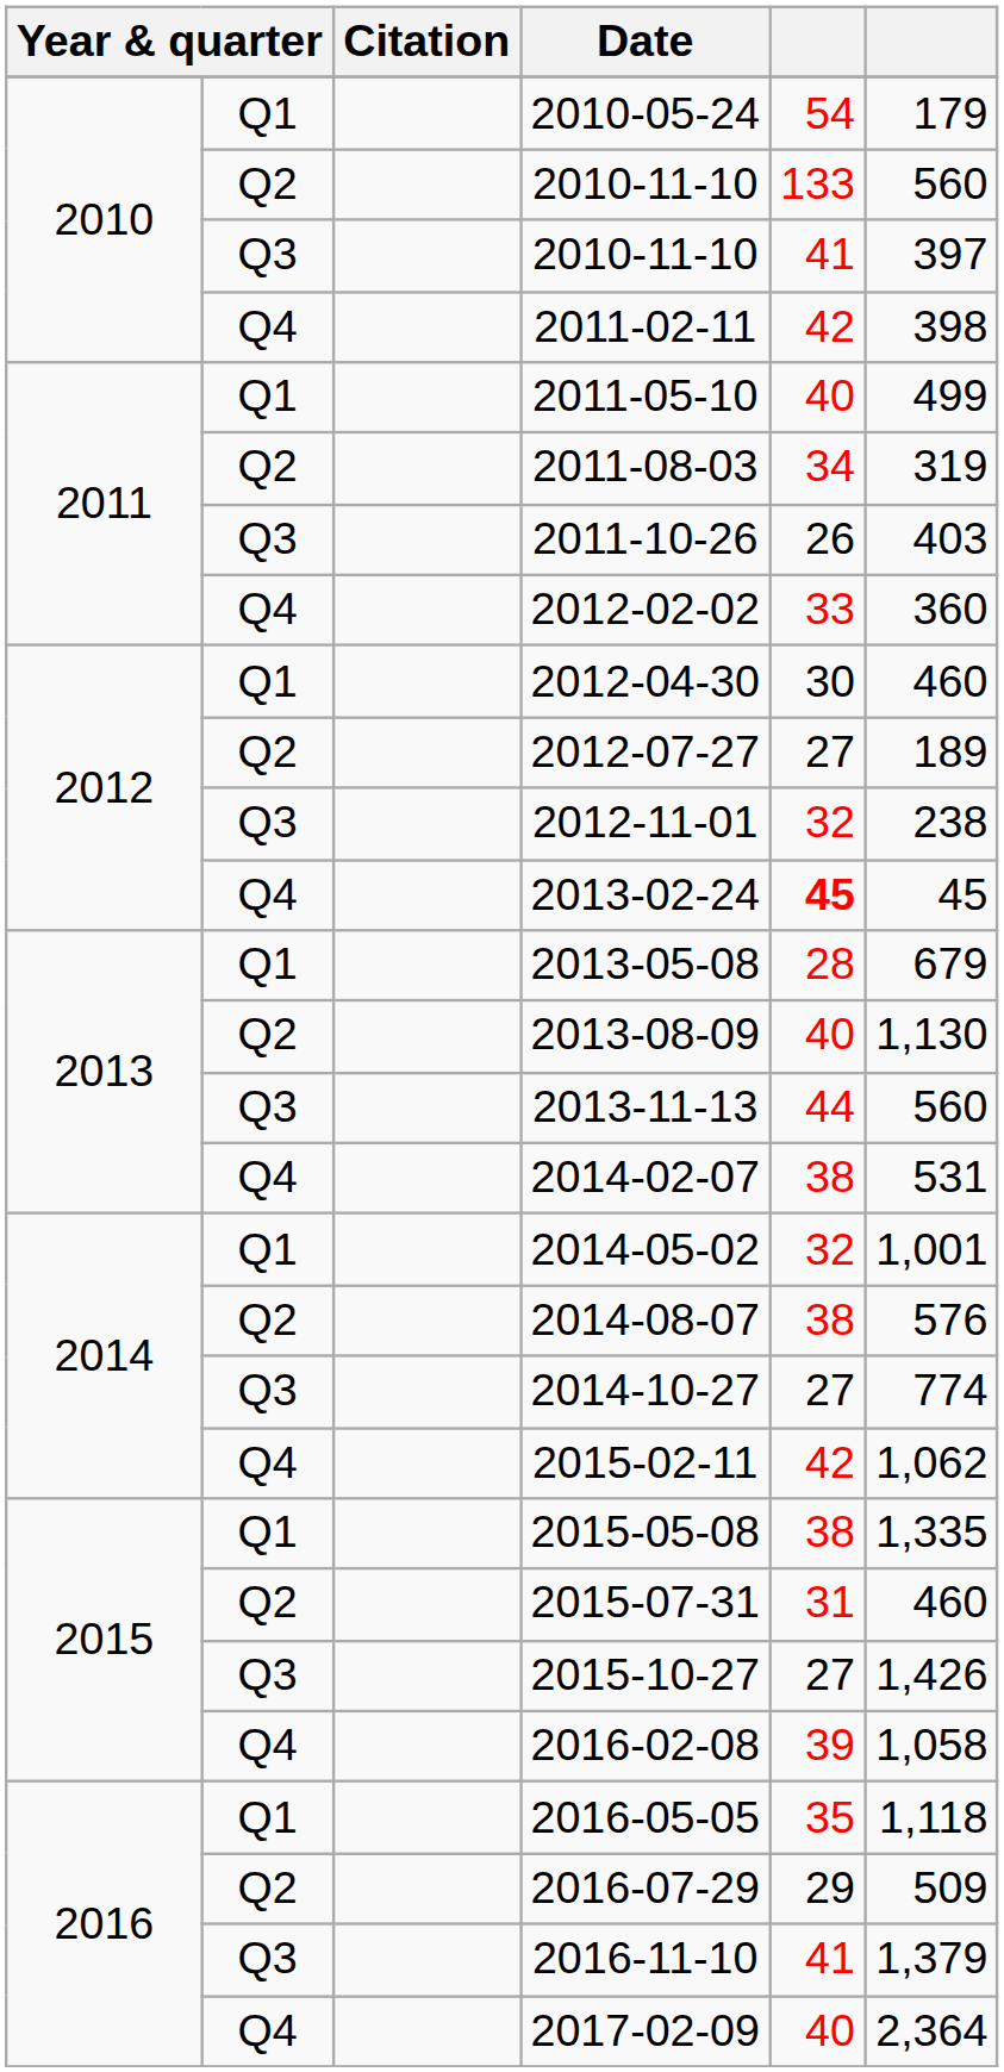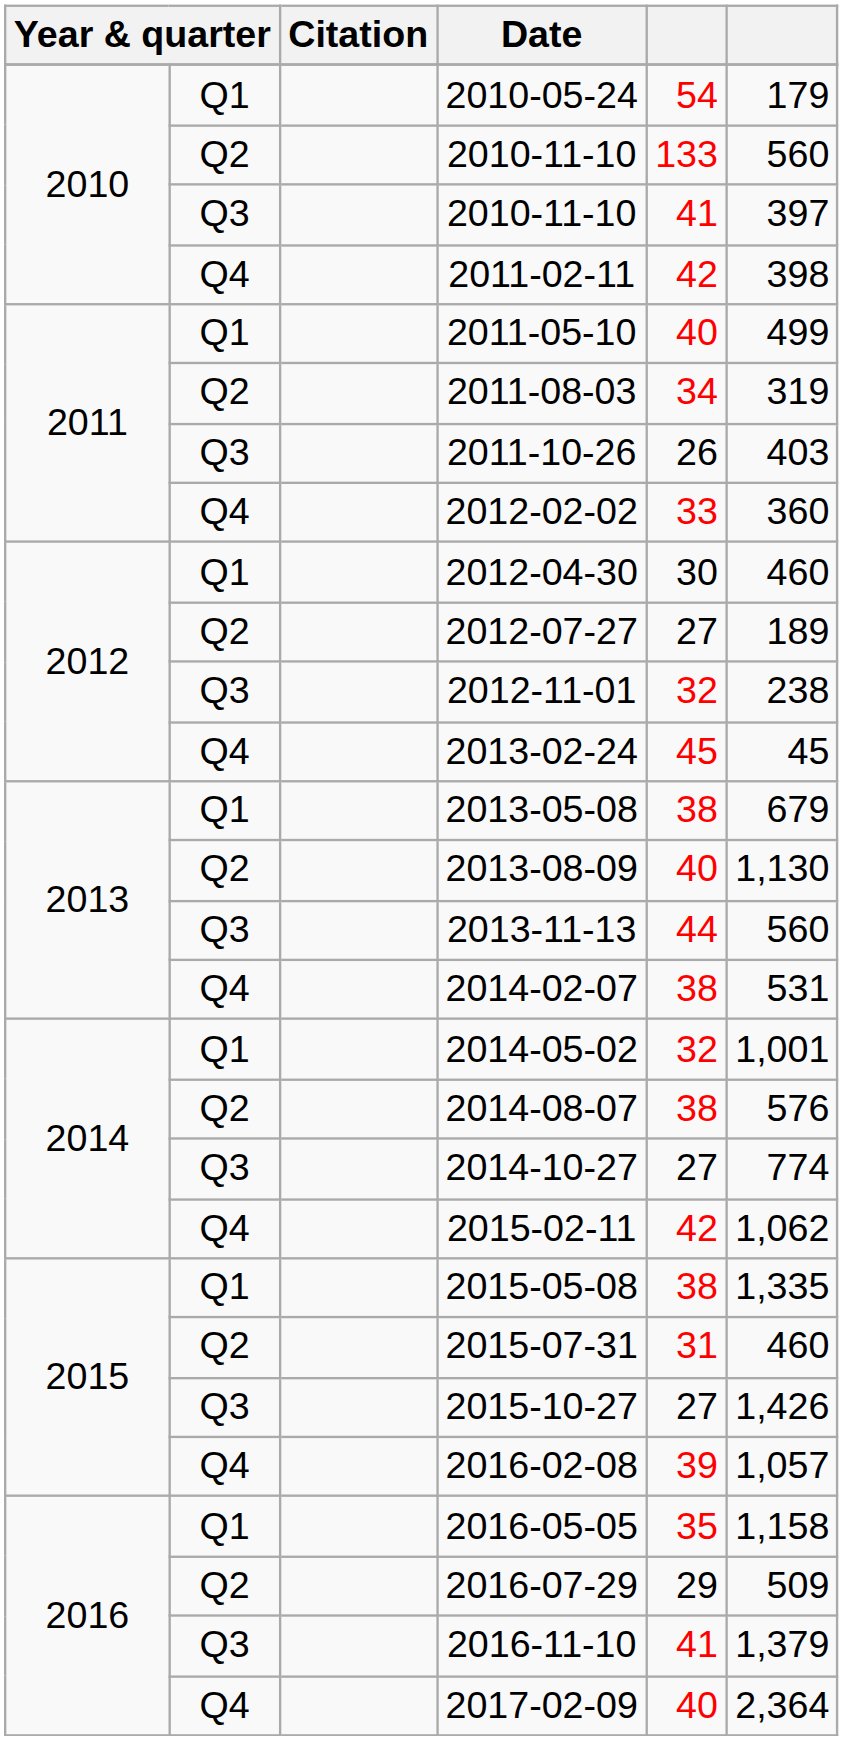2013‑02‑24 | column 5: bold -> normal
2013‑05‑08 | column 5: 28 -> 38
2016-02-08 | column 6: 1,058 -> 1,057
2016-05-05 | column 6: 1,118 -> 1,158
